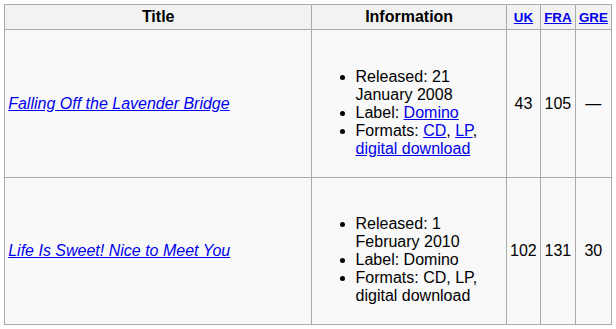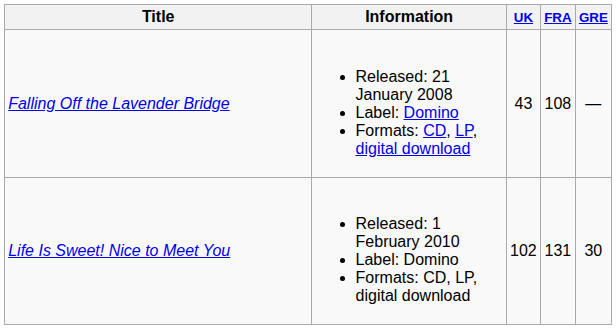Falling Off the Lavender Bridge | FRA: 105 -> 108
